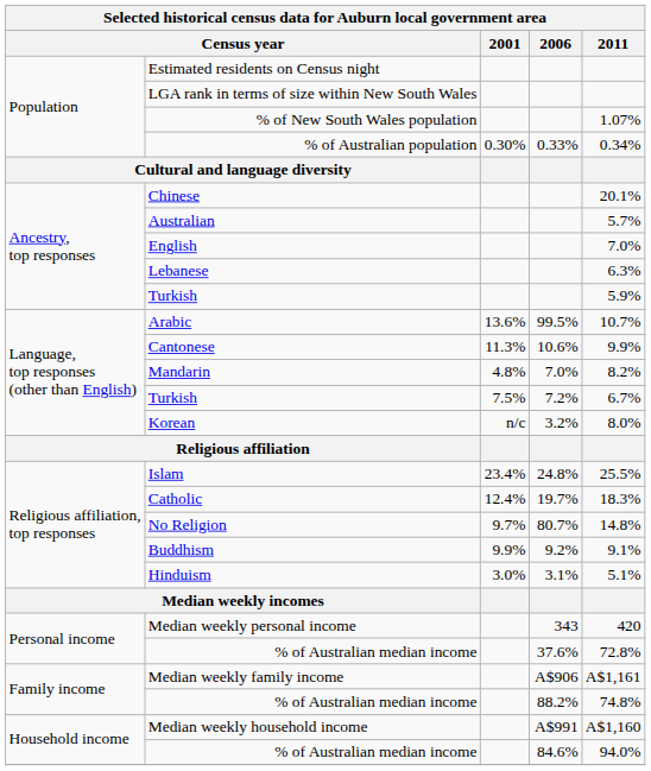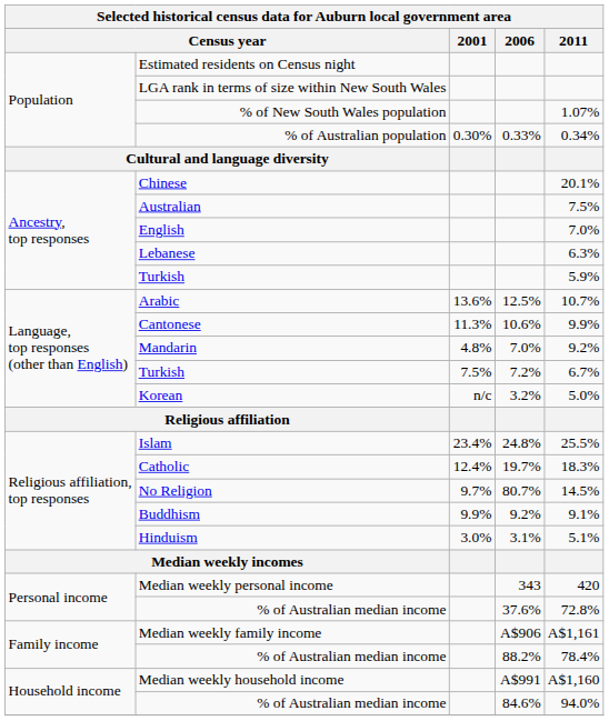Australian | 2011: 5.7% -> 7.5%
Arabic | 2006: 99.5% -> 12.5%
Mandarin | 2011: 8.2% -> 9.2%
Korean | 2011: 8.0% -> 5.0%
No Religion | 2011: 14.8% -> 14.5%
Family income / % of Australian median income | 2011: 74.8% -> 78.4%
